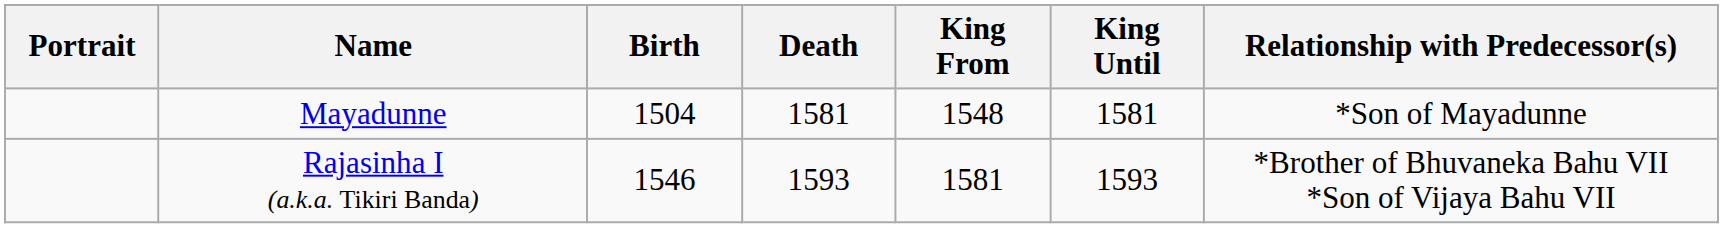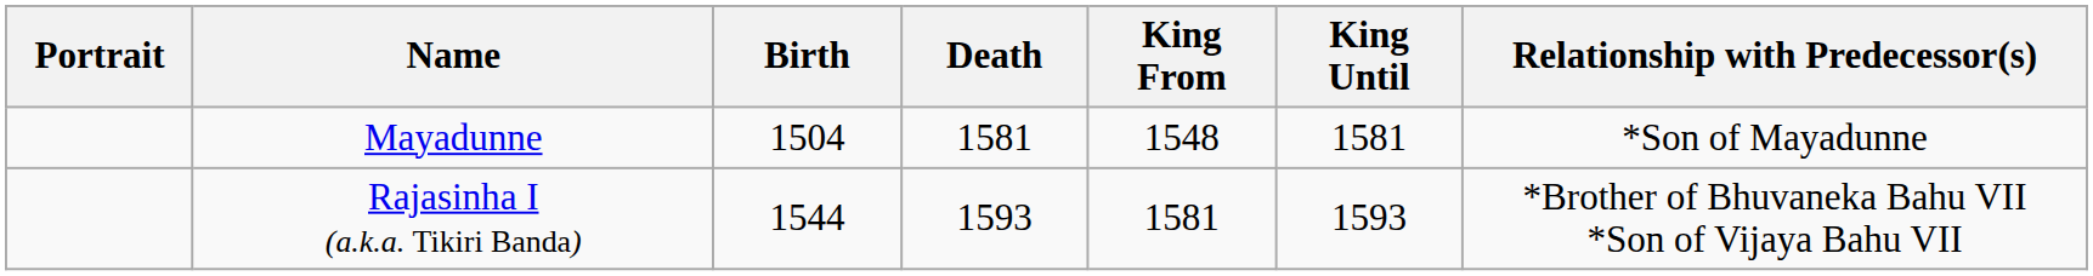Rajasinha I (a.k.a. Tikiri Banda) | Birth: 1546 -> 1544
